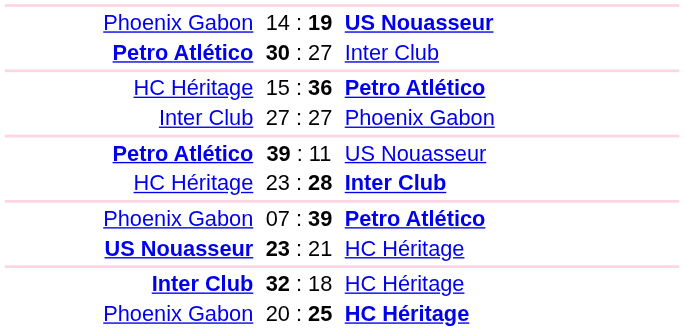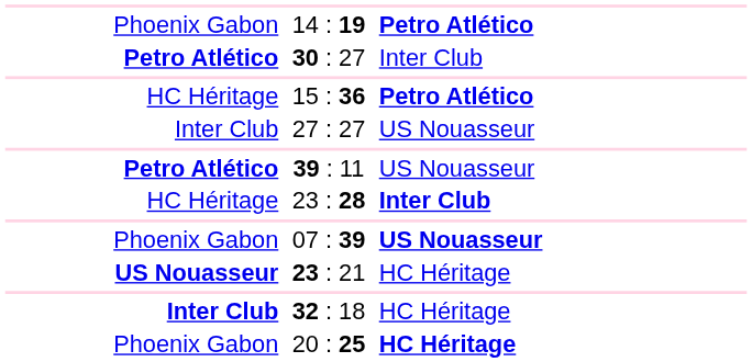14 : 19 | column 3: US Nouasseur -> Petro Atlético
27 : 27 | column 3: Phoenix Gabon -> US Nouasseur
07 : 39 | column 3: Petro Atlético -> US Nouasseur
